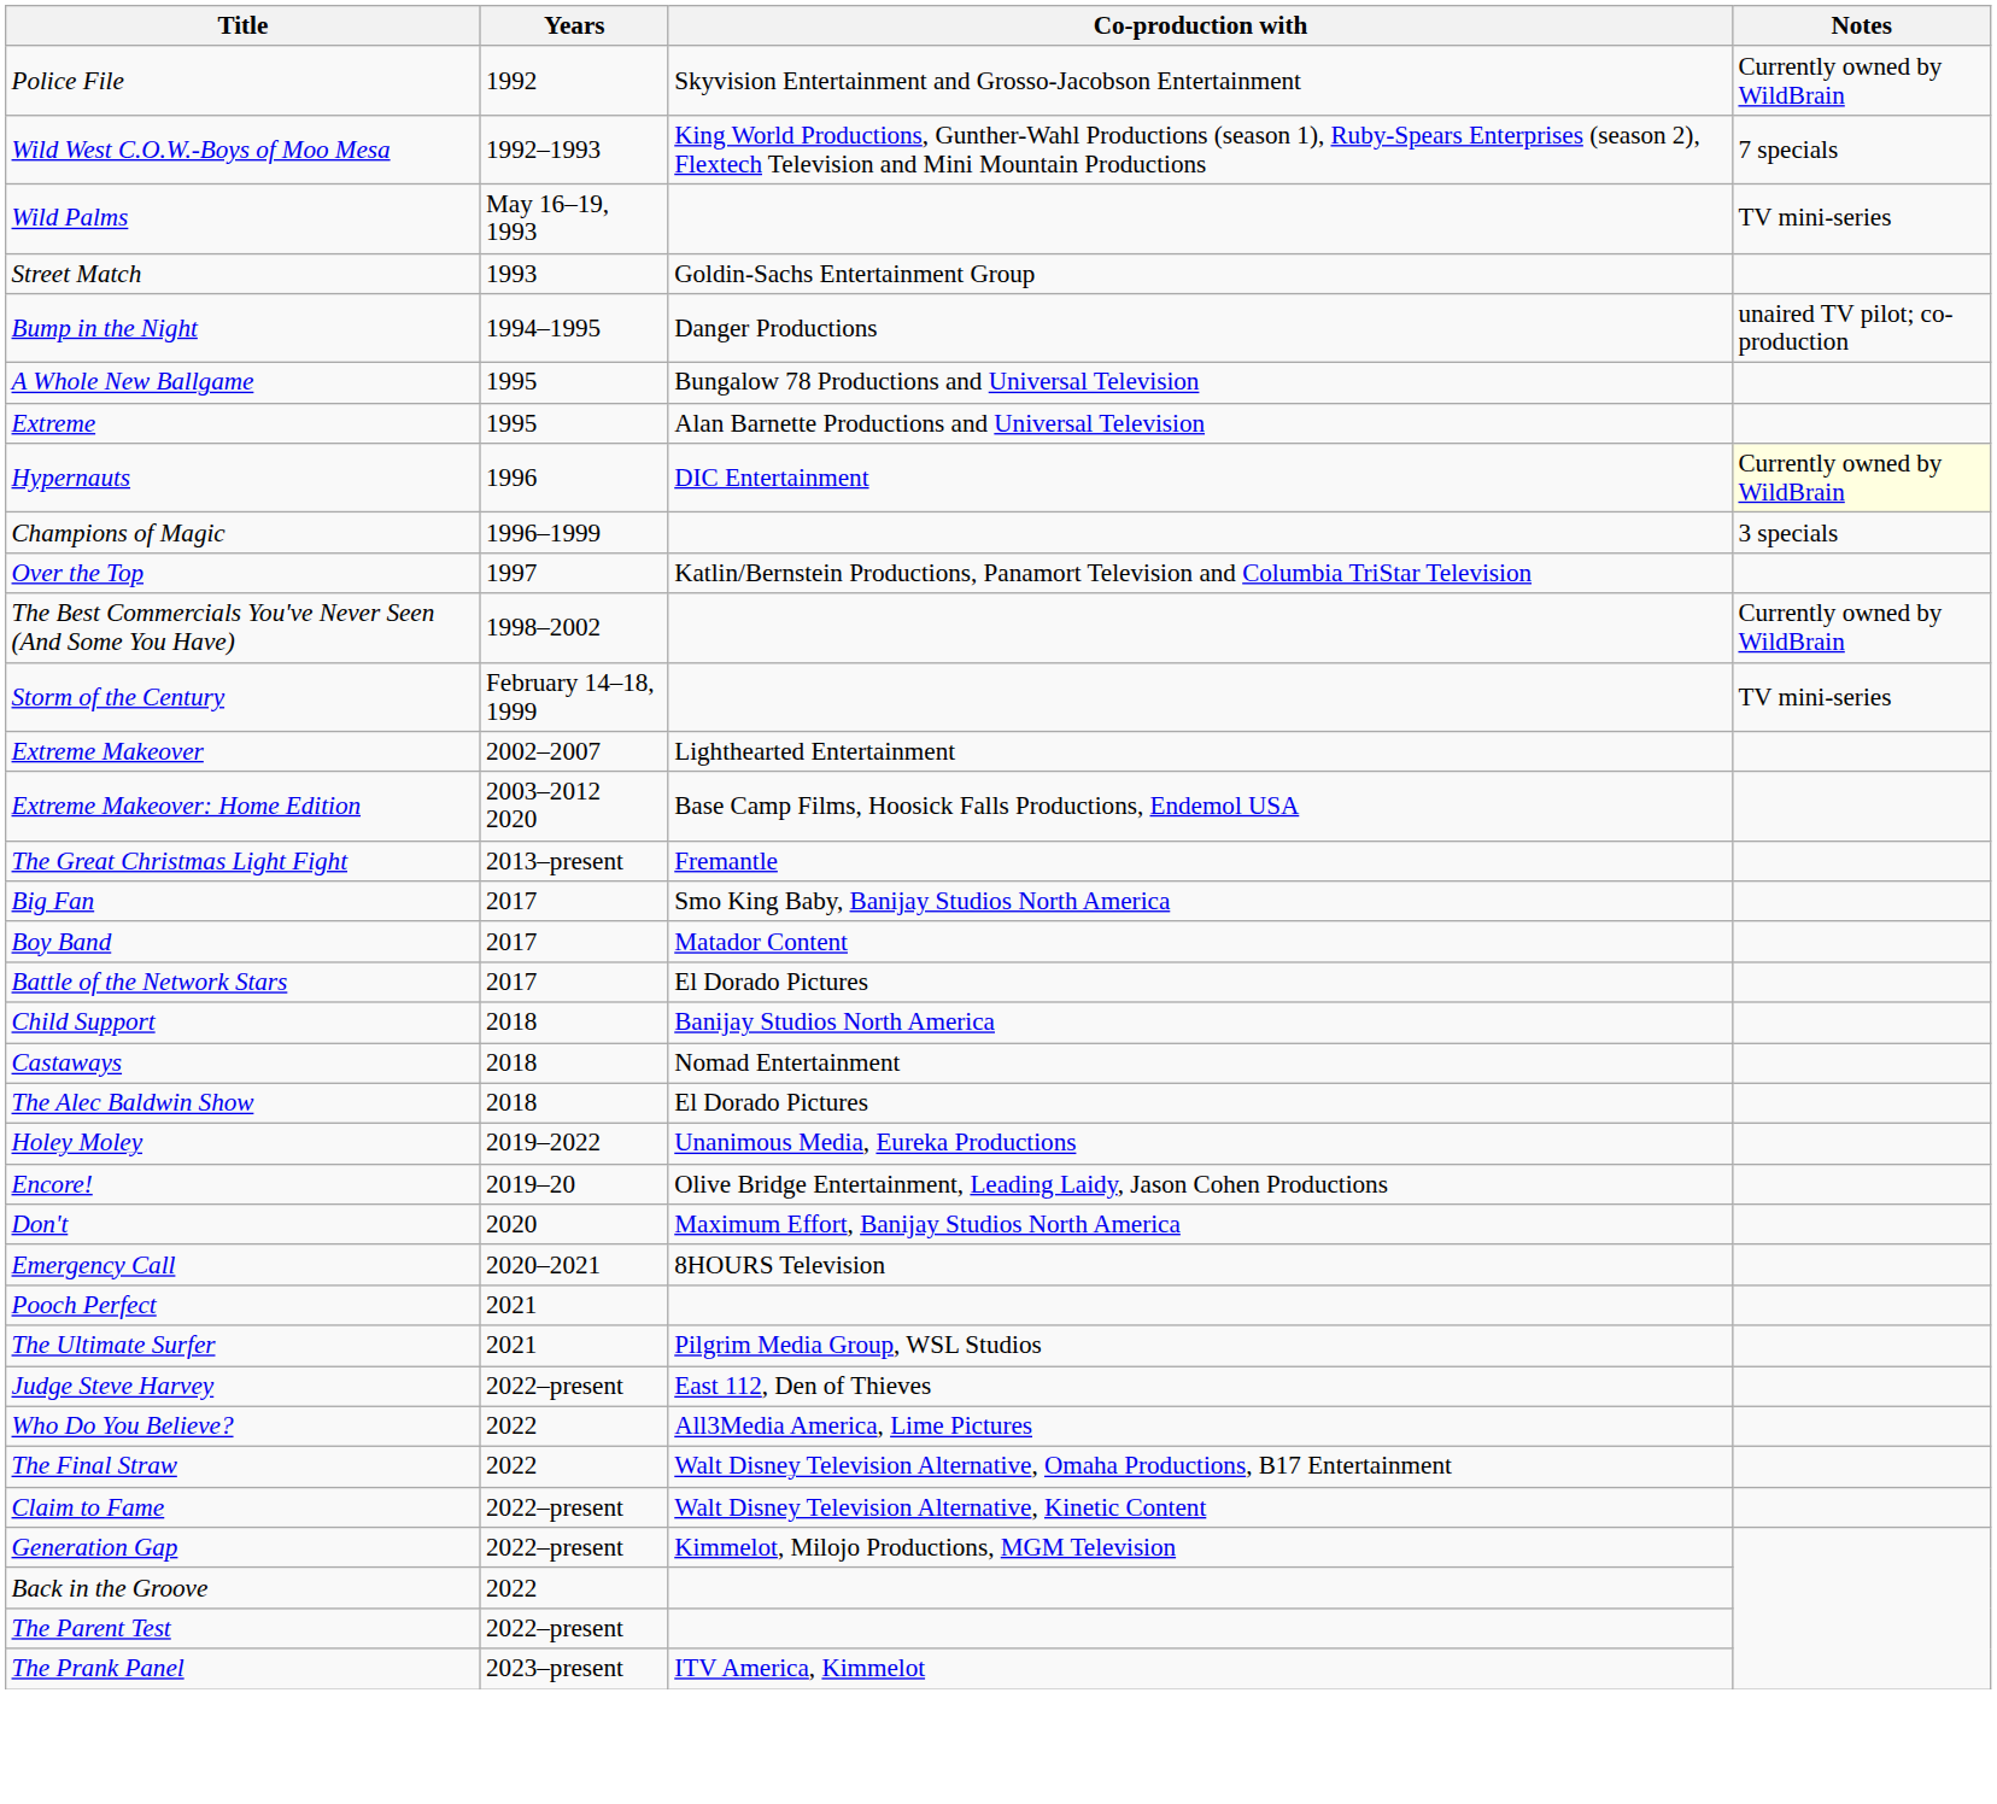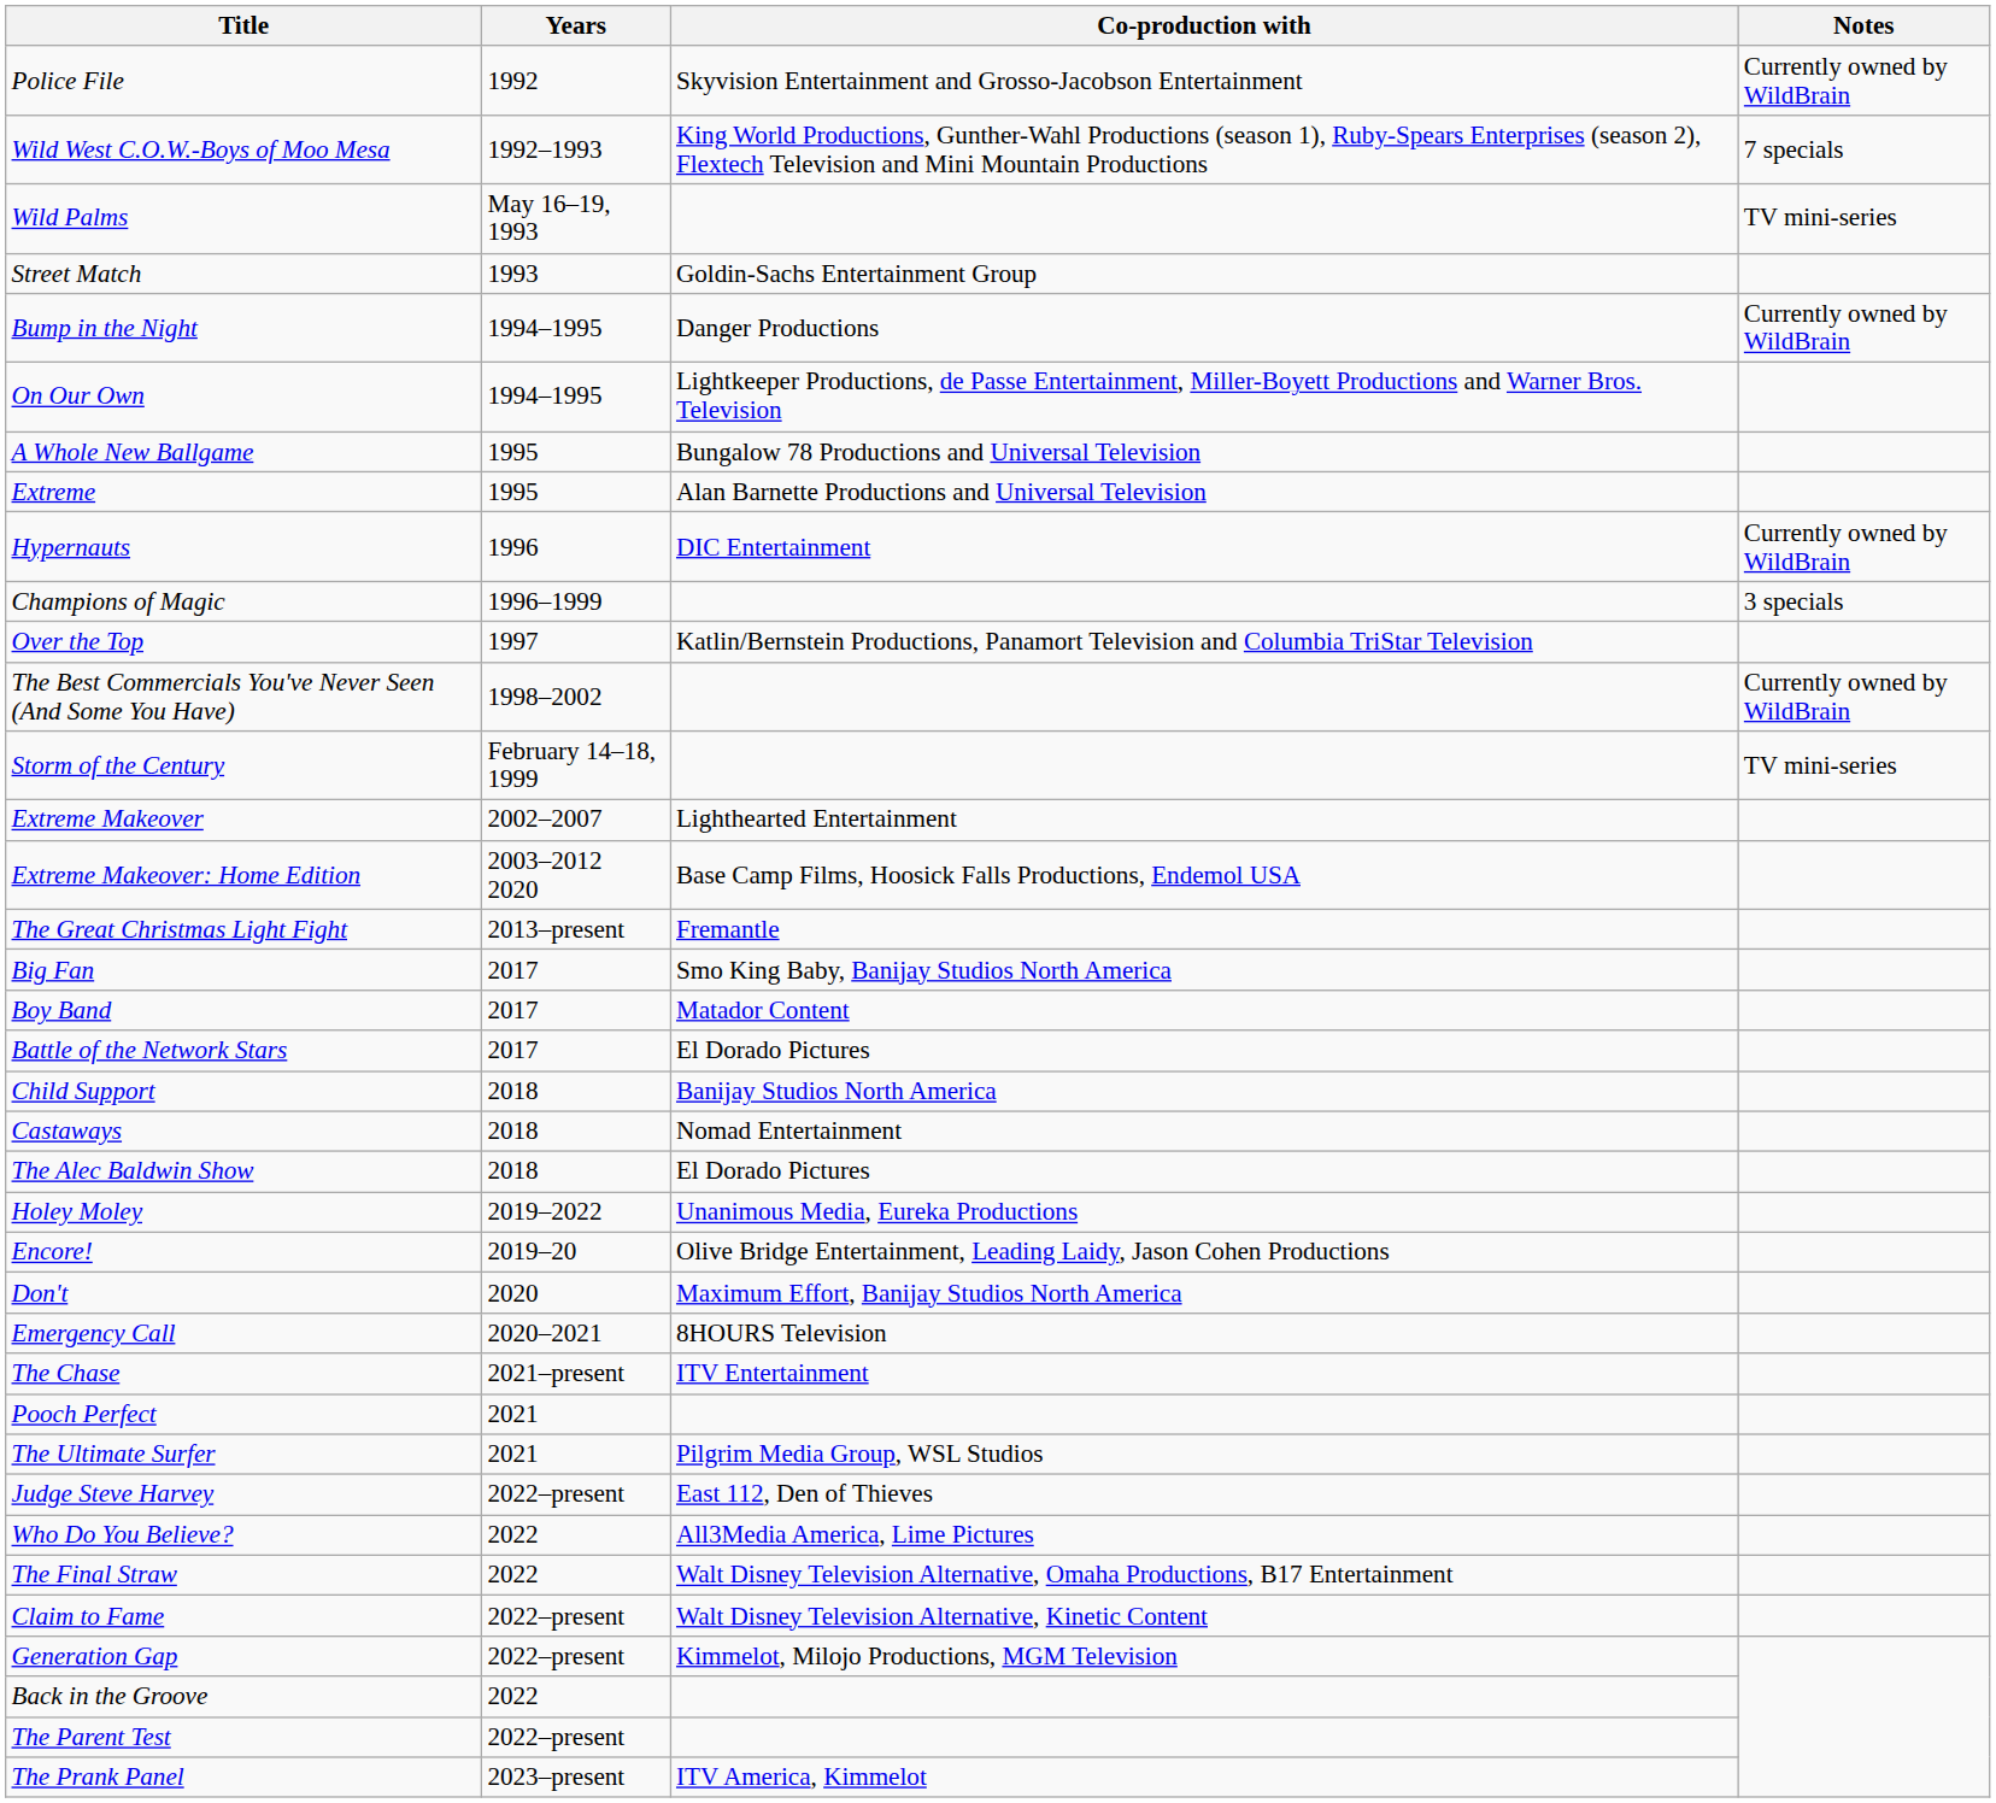Bump in the Night | Notes: unaired TV pilot; co-production -> Currently owned by WildBrain
+ row: On Our Own | 1994–1995 | Lightkeeper Productions, de Passe Entertainment, Miller-Boyett Productions and Warner Bros. Television
Hypernauts | Notes: lightyellow background -> no background
+ row: The Chase | 2021–present | ITV Entertainment
